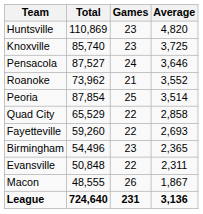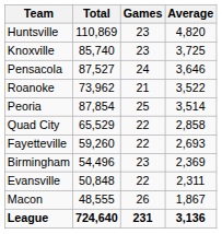Roanoke | Average: 3,552 -> 3,522
Birmingham | Average: 2,365 -> 2,369
